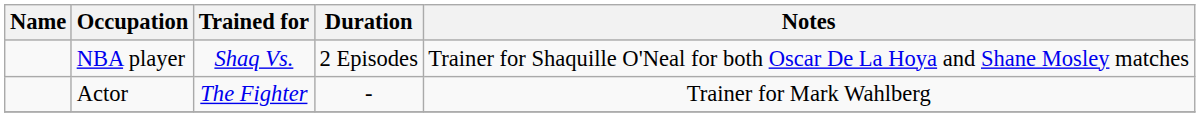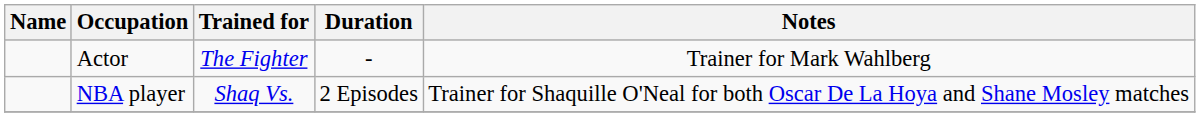rows swapped: NBA player <-> Actor
